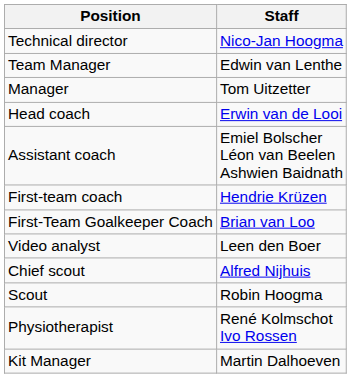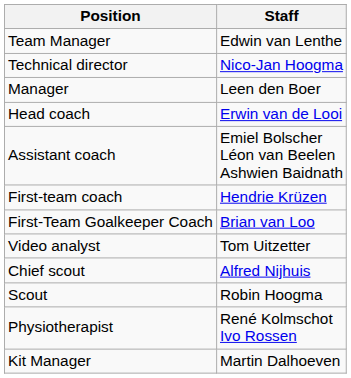rows swapped: Technical director <-> Team Manager
Manager | Staff: Tom Uitzetter -> Leen den Boer
Video analyst | Staff: Leen den Boer -> Tom Uitzetter
